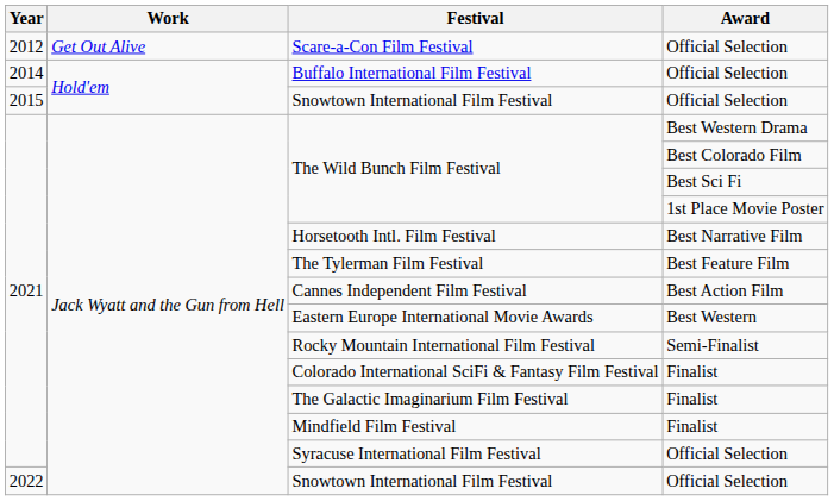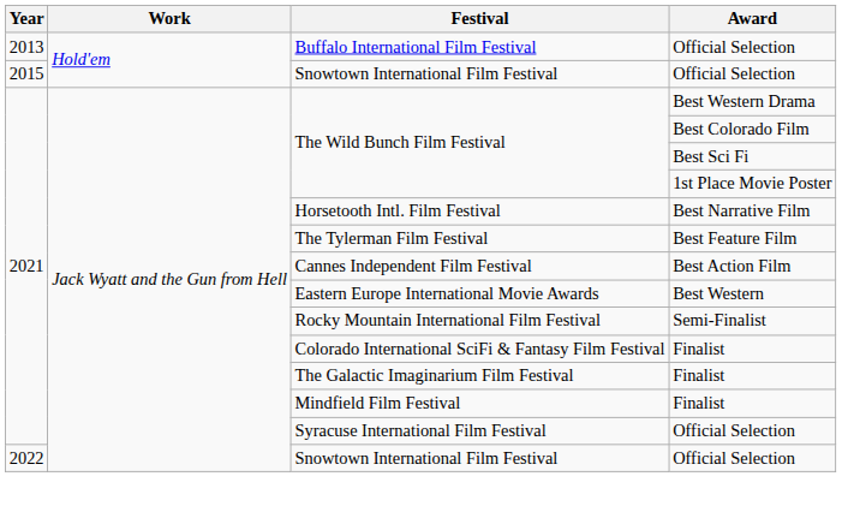- row: 2012 | Get Out Alive | Scare-a-Con Film Festival | Official Selection
Buffalo International Film Festival | Year: 2014 -> 2013
